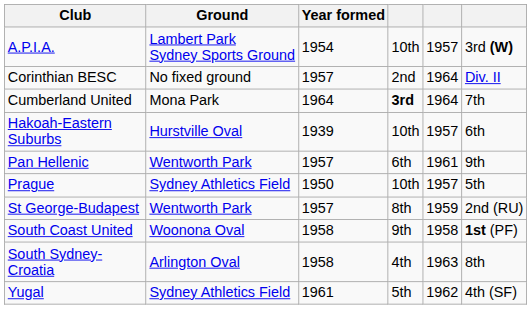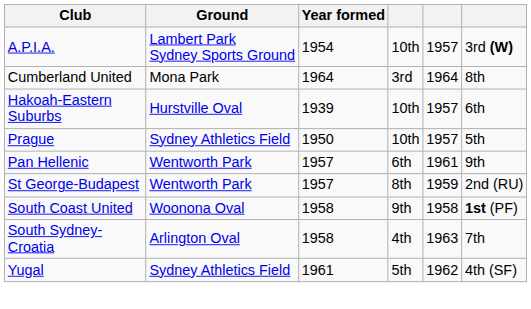- row: Corinthian BESC | No fixed ground | 1957 | 2nd | 1964 | Div. II
Cumberland United | column 4: bold -> normal
Cumberland United | column 6: 7th -> 8th
rows swapped: Pan Hellenic <-> Prague
South Sydney-Croatia | column 6: 8th -> 7th
